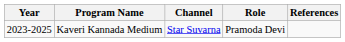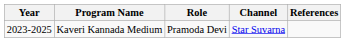columns swapped: Role <-> Channel
